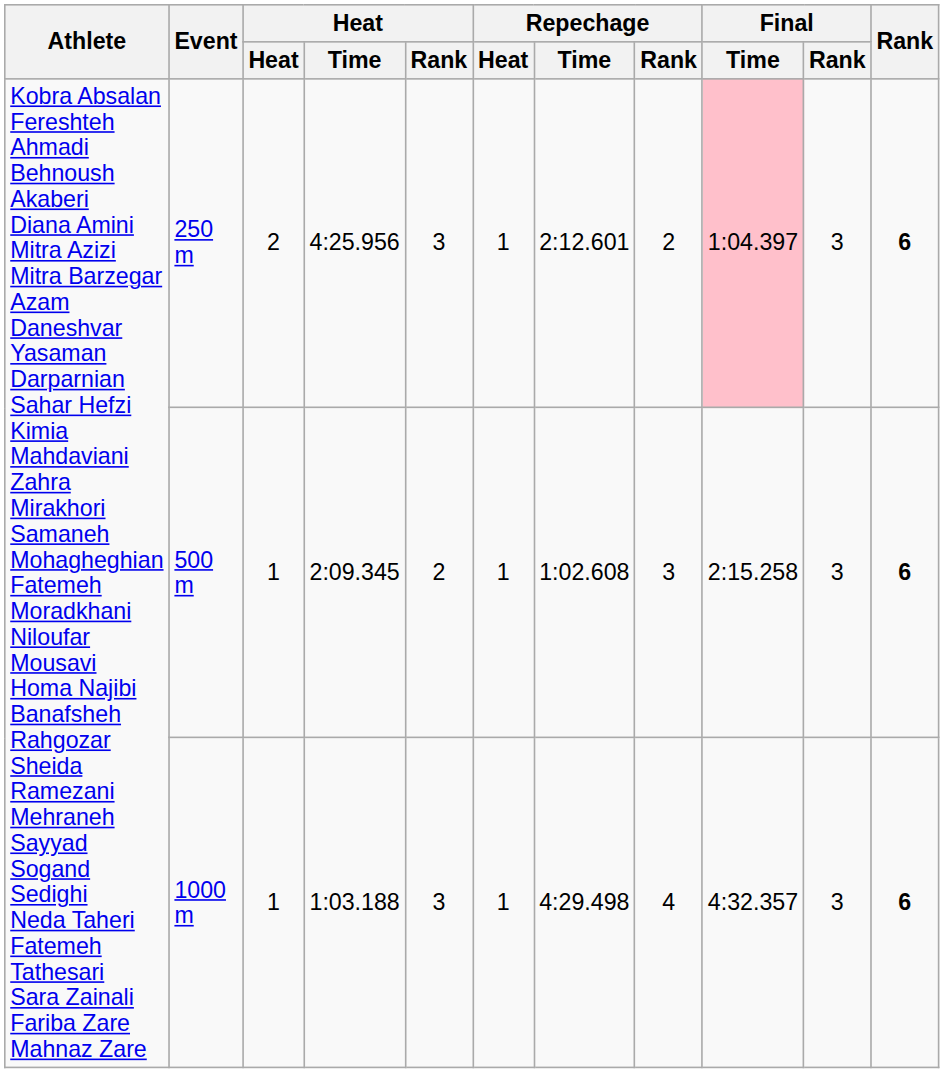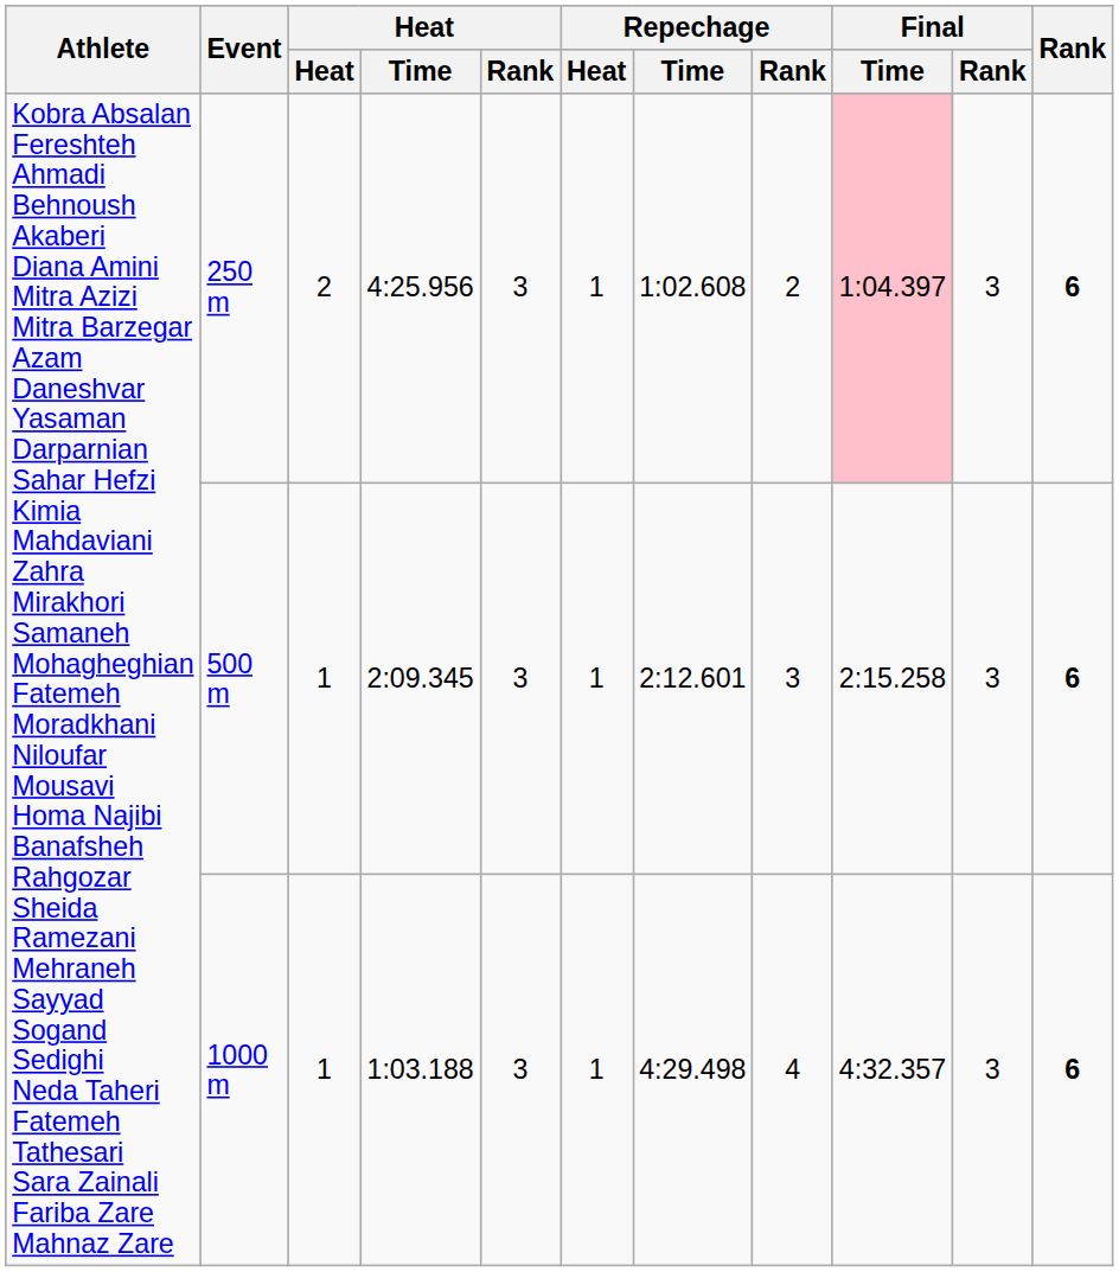250 m | Repechage / Time: 2:12.601 -> 1:02.608
500 m | Heat / Rank: 2 -> 3
500 m | Repechage / Time: 1:02.608 -> 2:12.601
